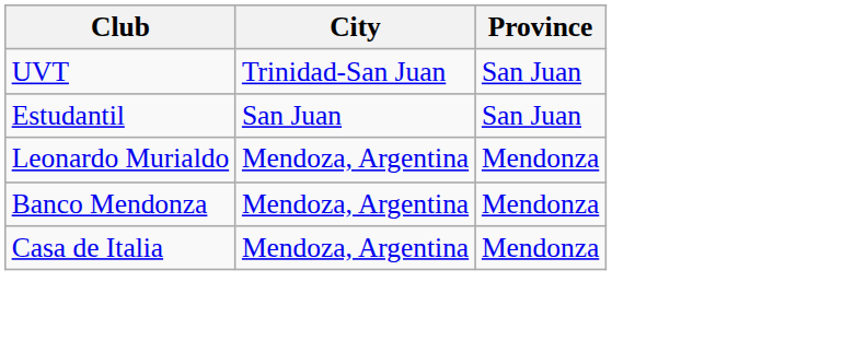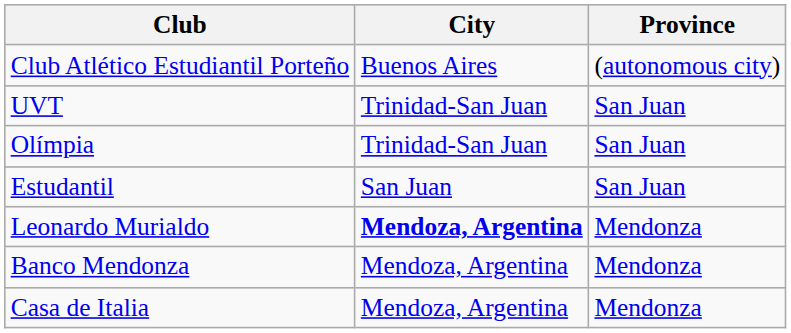+ row: Club Atlético Estudiantil Porteño | Buenos Aires | (autonomous city)
+ row: Olímpia | Trinidad-San Juan | San Juan
Leonardo Murialdo | City: normal -> bold
